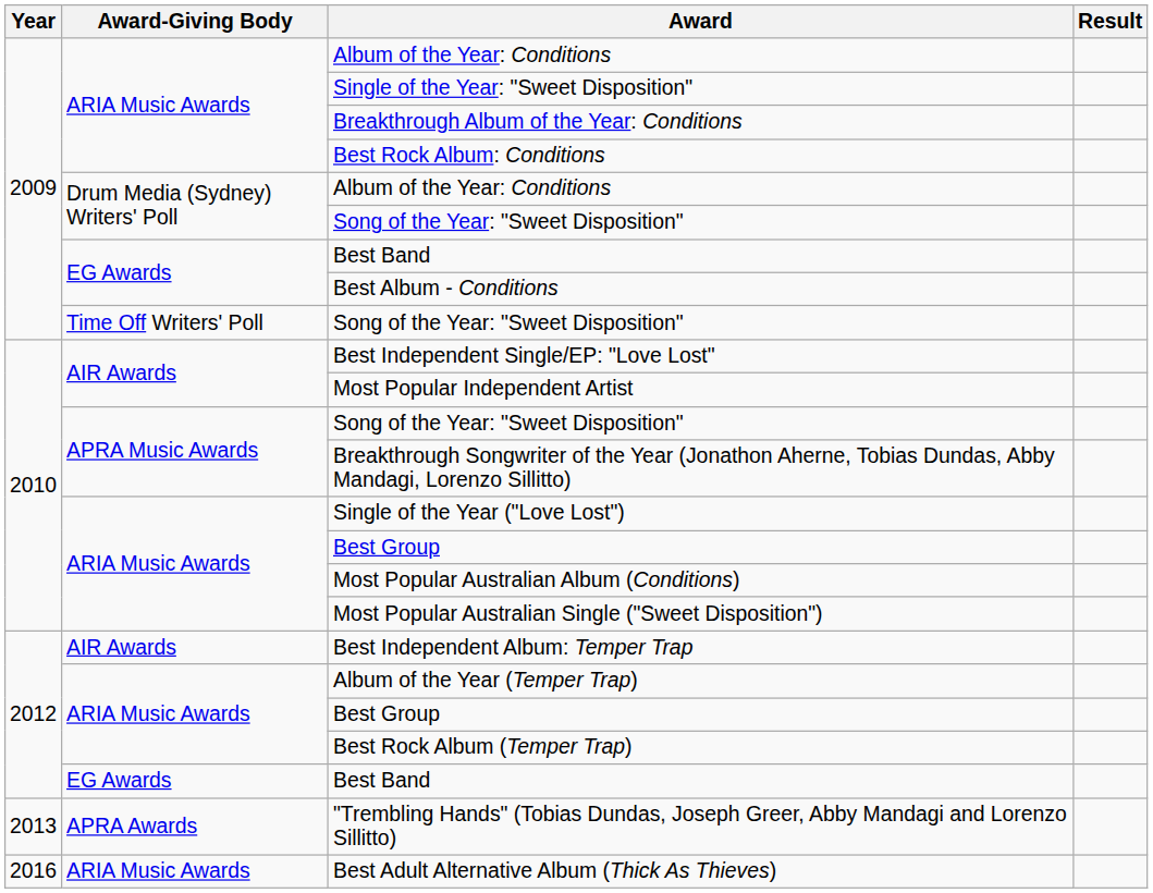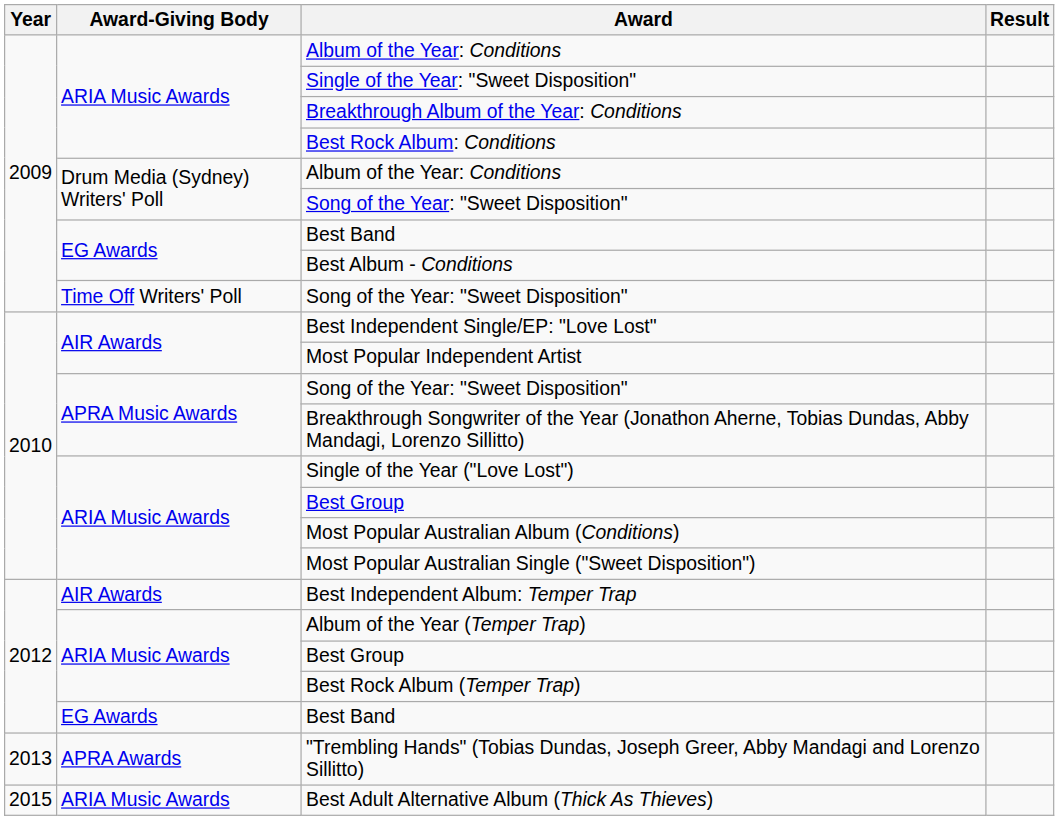Best Adult Alternative Album (Thick As Thieves) | Year: 2016 -> 2015
